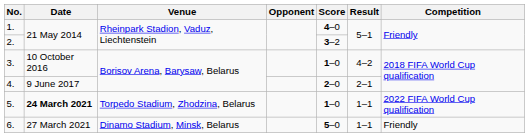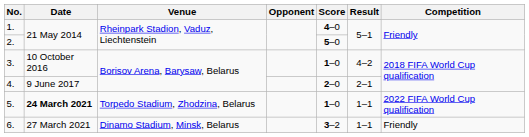2. | Score: 3–2 -> 5–0
6. | Score: 5–0 -> 3–2
